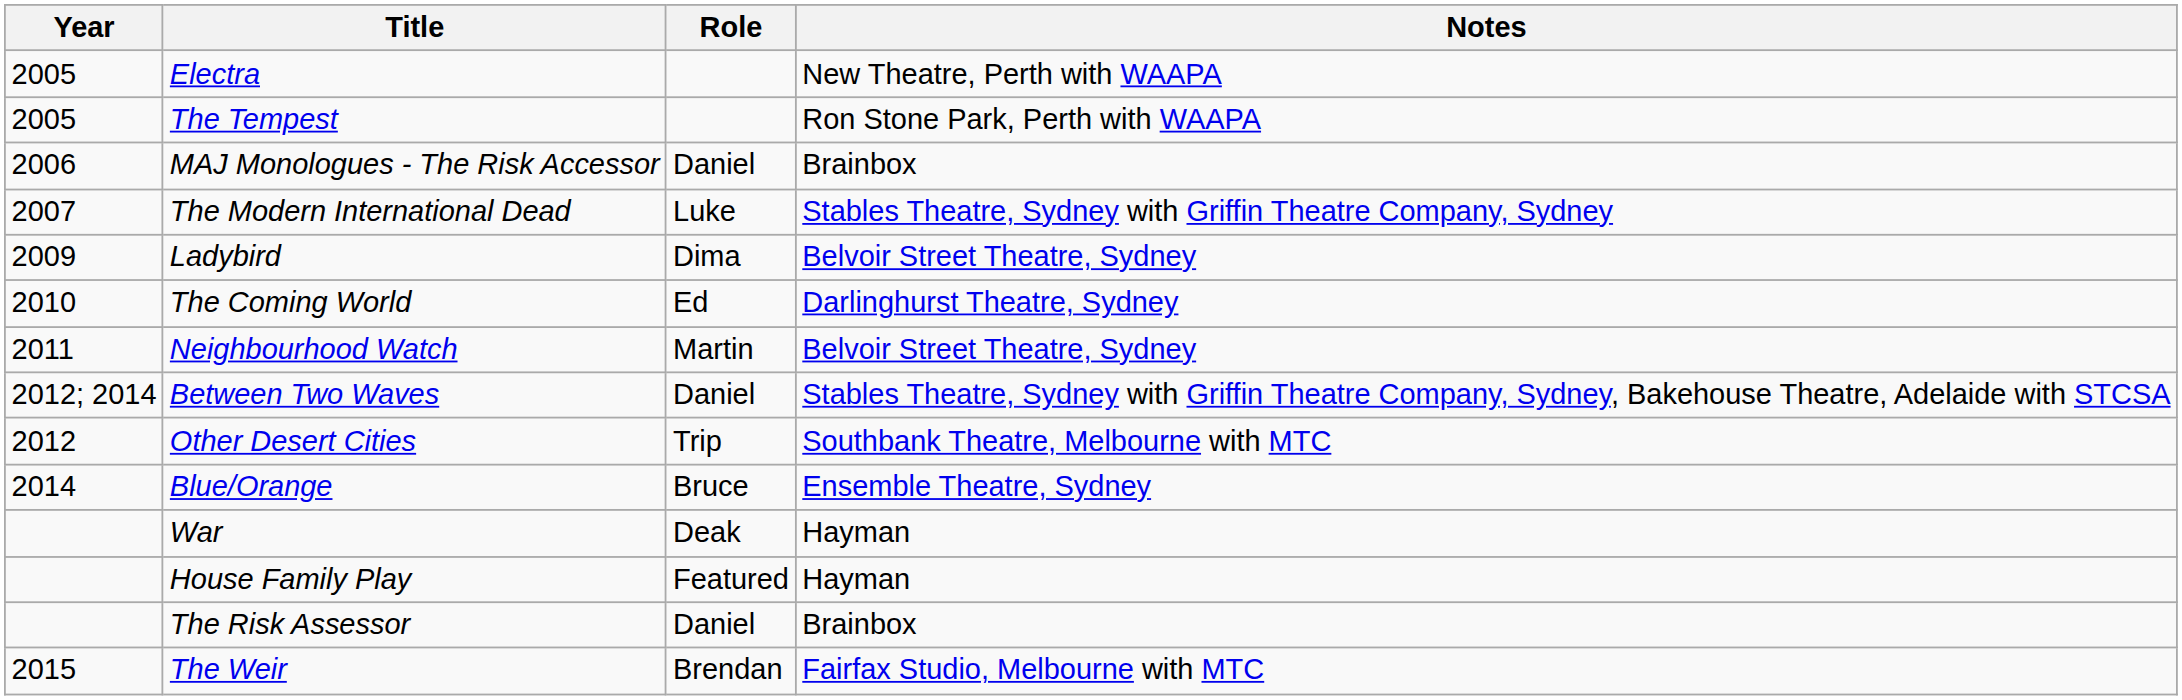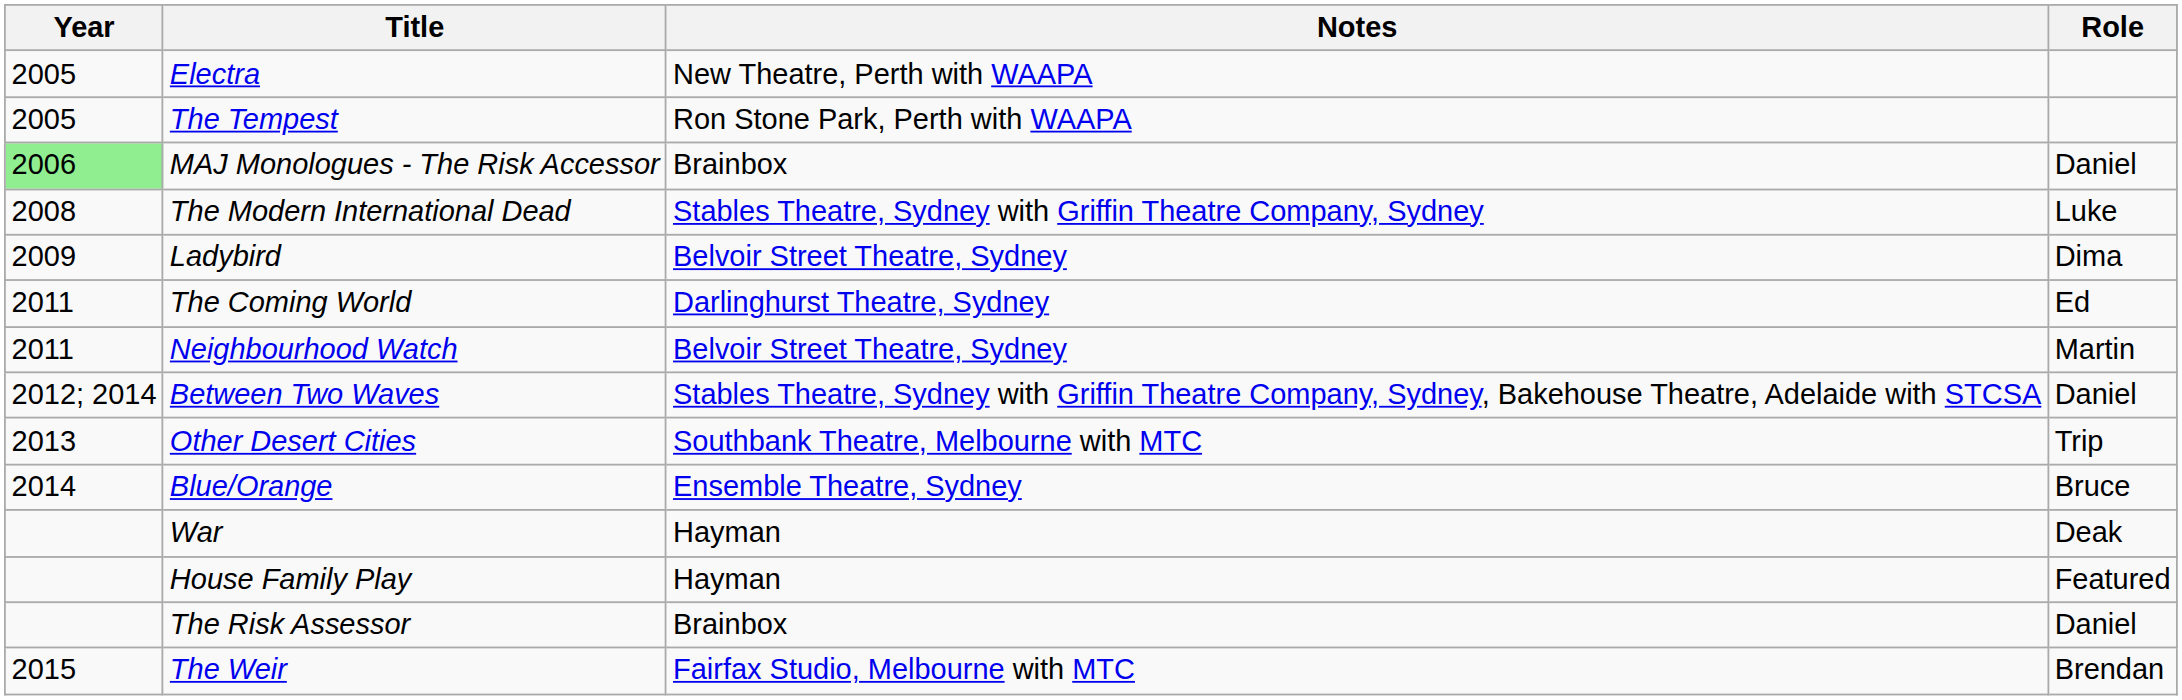columns swapped: Role <-> Notes
MAJ Monologues - The Risk Accessor | Year: no background -> lightgreen background
The Modern International Dead | Year: 2007 -> 2008
The Coming World | Year: 2010 -> 2011
Other Desert Cities | Year: 2012 -> 2013
